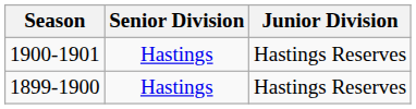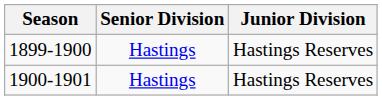rows swapped: 1899-1900 <-> 1900-1901
